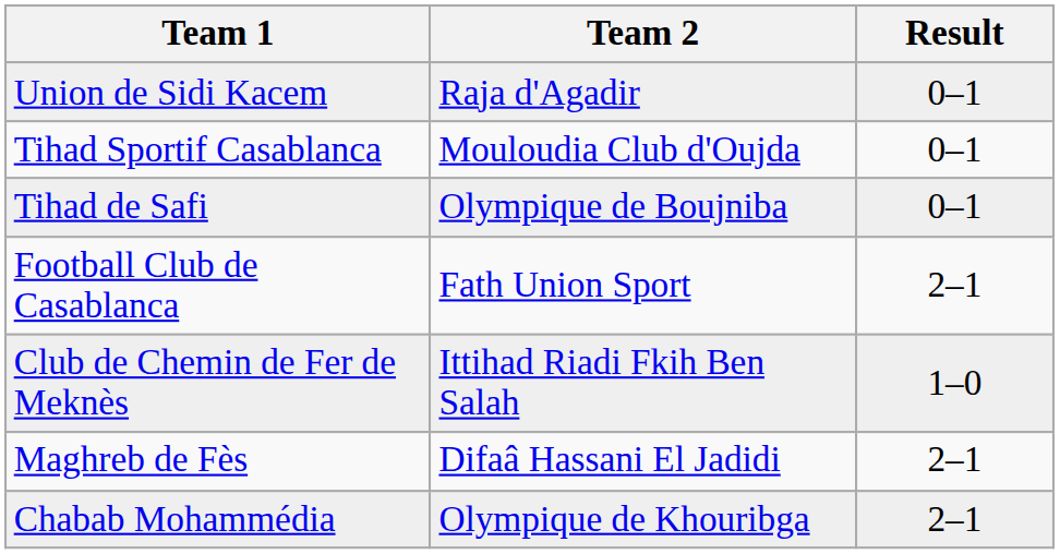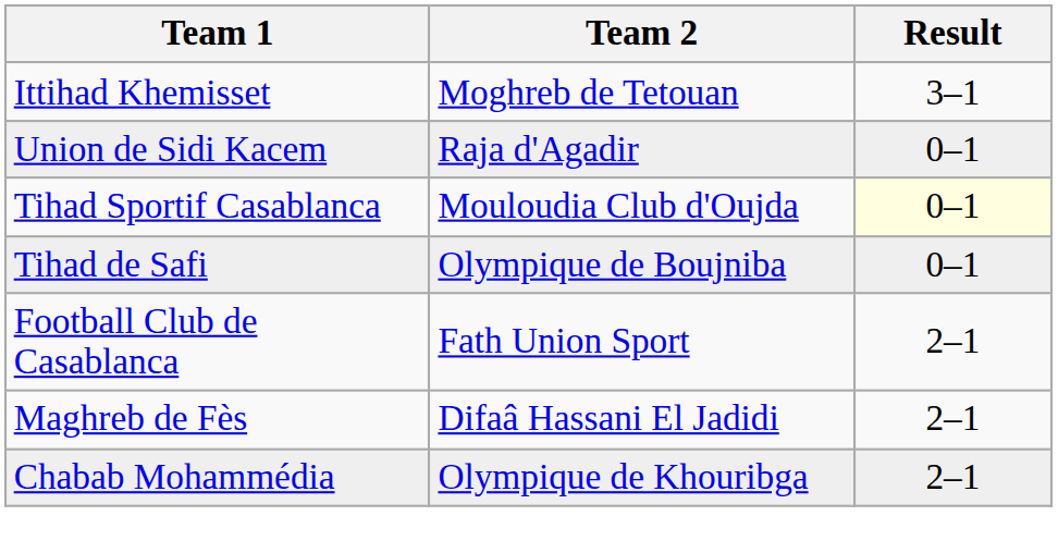+ row: Ittihad Khemisset | Moghreb de Tetouan | 3–1
Tihad Sportif Casablanca | Result: no background -> lightyellow background
- row: Club de Chemin de Fer de Meknès | Ittihad Riadi Fkih Ben Salah | 1–0
